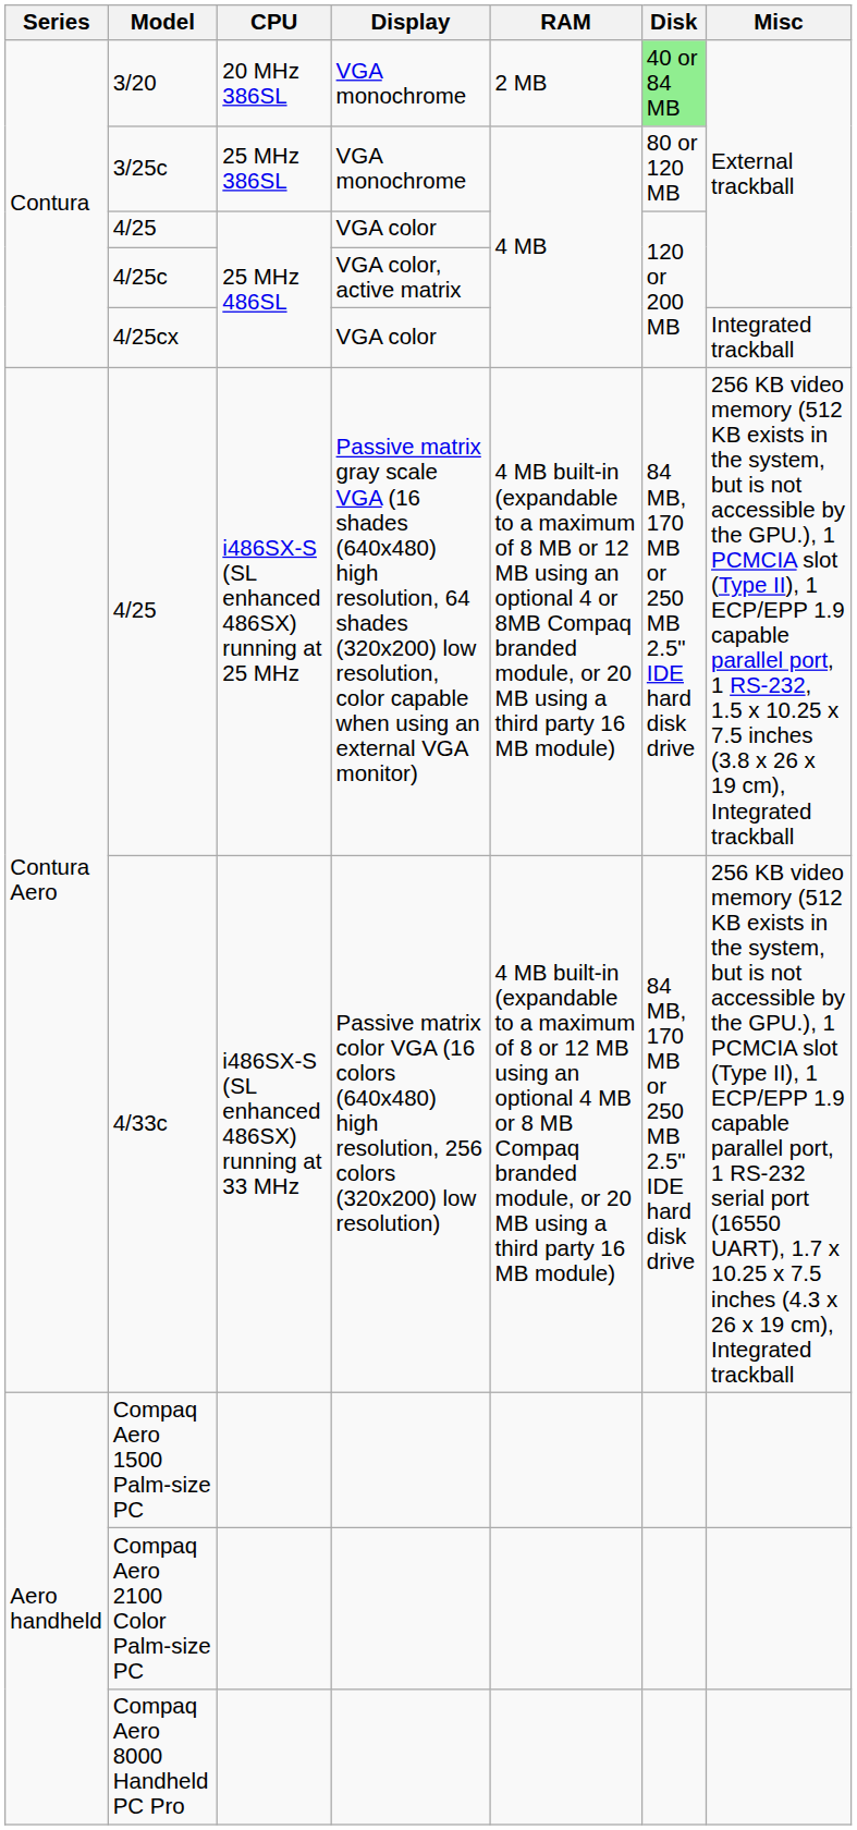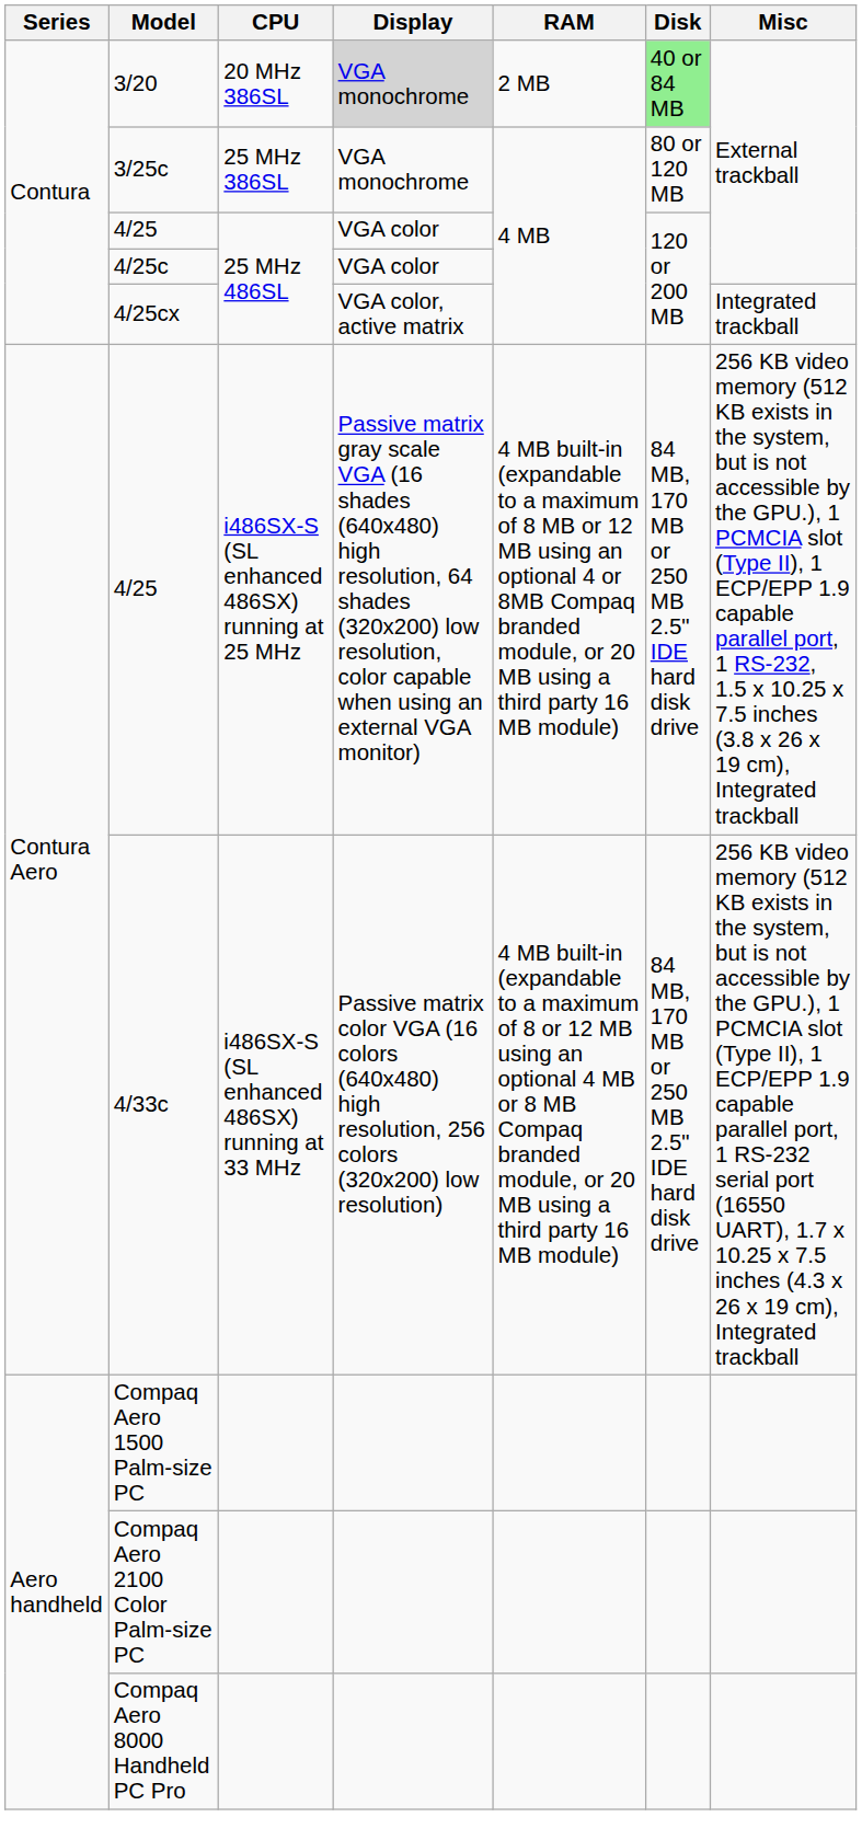3/20 | Display: no background -> lightgrey background
4/25c | Display: VGA color, active matrix -> VGA color
4/25cx | Display: VGA color -> VGA color, active matrix
